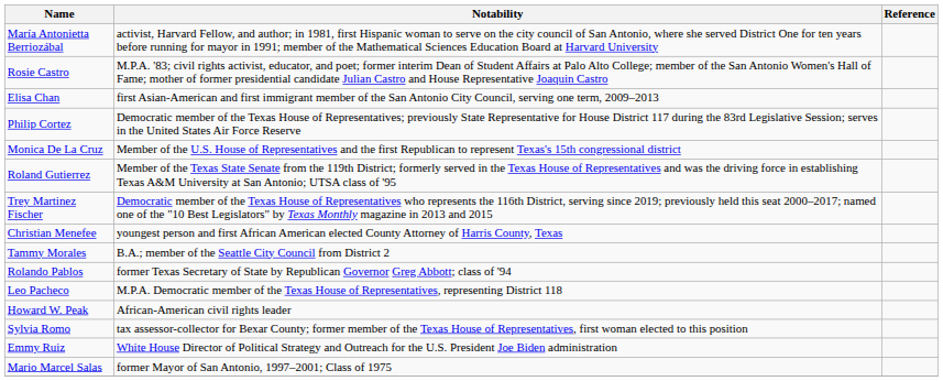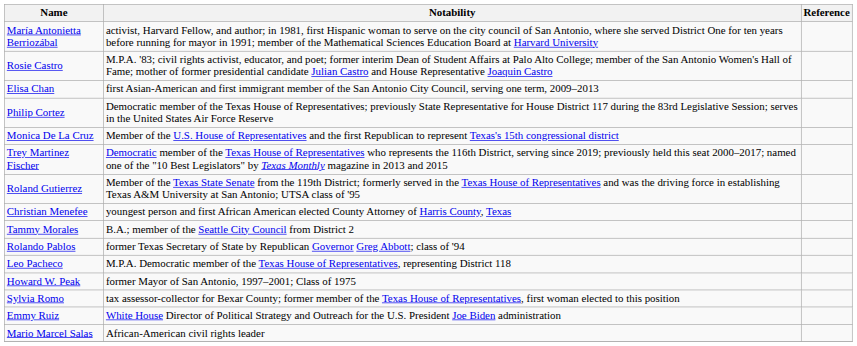rows swapped: Trey Martinez Fischer <-> Roland Gutierrez
Howard W. Peak | Notability: African-American civil rights leader -> former Mayor of San Antonio, 1997–2001; Class of 1975
Mario Marcel Salas | Notability: former Mayor of San Antonio, 1997–2001; Class of 1975 -> African-American civil rights leader
